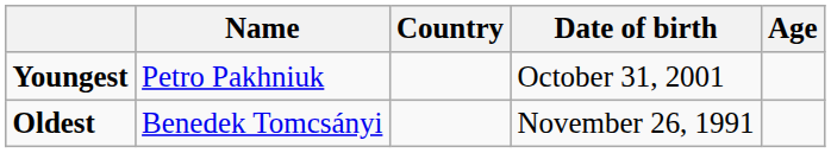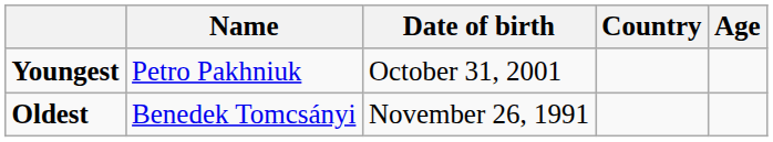columns swapped: Country <-> Date of birth
